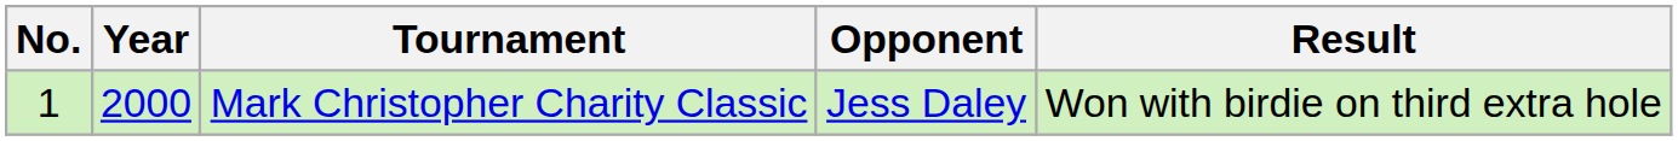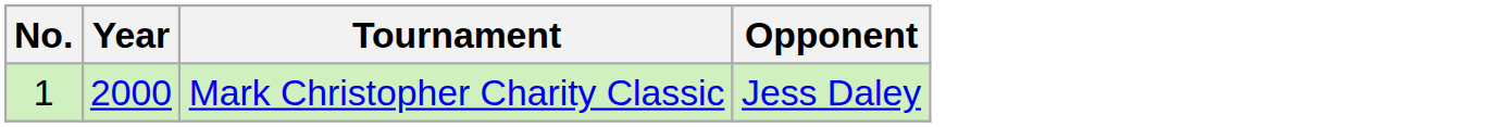- column: Result | Won with birdie on third extra hole
